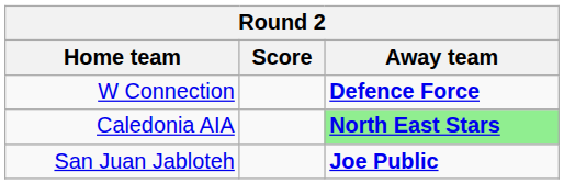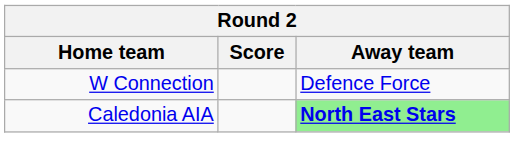W Connection | Away team: bold -> normal
- row: San Juan Jabloteh | Joe Public
